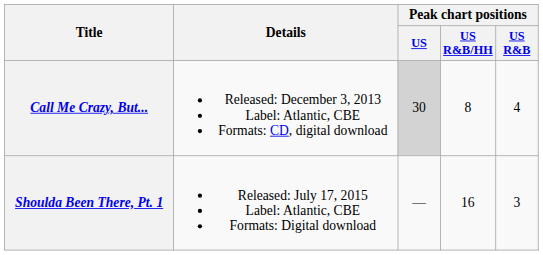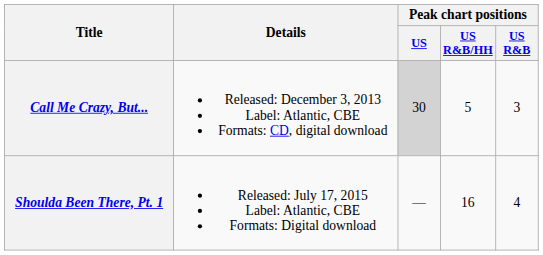Call Me Crazy, But... | Peak chart positions / US R&B/HH: 8 -> 5
Call Me Crazy, But... | Peak chart positions / US R&B: 4 -> 3
Shoulda Been There, Pt. 1 | Peak chart positions / US R&B: 3 -> 4
